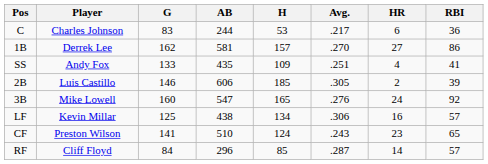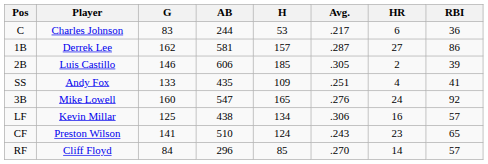1B | Avg.: .270 -> .287
rows swapped: 2B <-> SS
RF | Avg.: .287 -> .270
